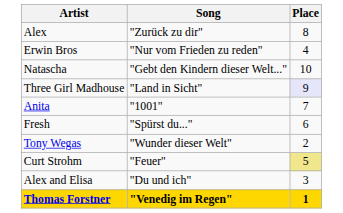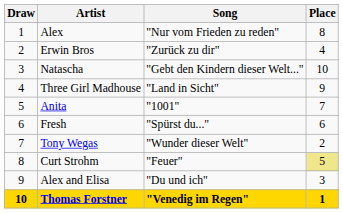+ column: Draw | 1 | 2 | 3 | 4 | 5 | 6 | 7 | 8 | 9 | 10
Alex | Song: "Zurück zu dir" -> "Nur vom Frieden zu reden"
Erwin Bros | Song: "Nur vom Frieden zu reden" -> "Zurück zu dir"
Three Girl Madhouse | Place: lavender background -> no background
